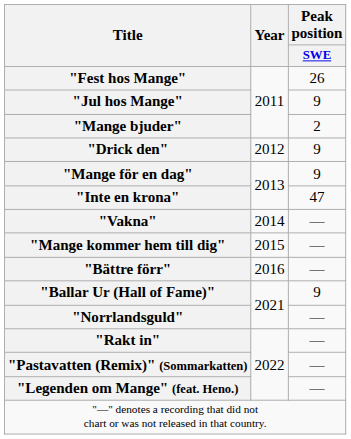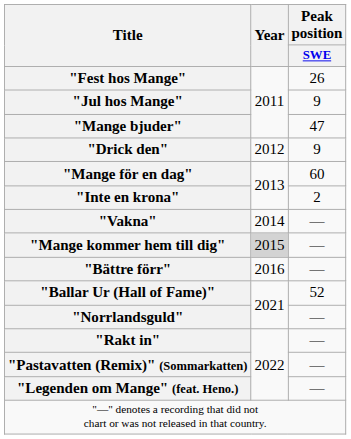"Mange bjuder" | Peak position / SWE: 2 -> 47
"Mange för en dag" | Peak position / SWE: 9 -> 60
"Inte en krona" | Peak position / SWE: 47 -> 2
"Mange kommer hem till dig" | Year: no background -> lightgrey background
"Ballar Ur (Hall of Fame)" | Peak position / SWE: 9 -> 52
